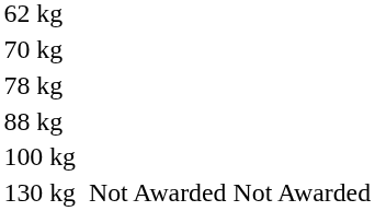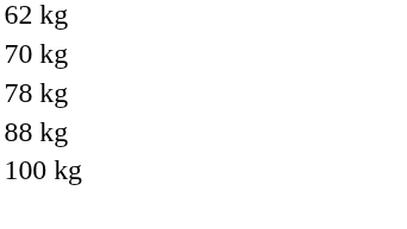- row: 130 kg | Not Awarded | Not Awarded
